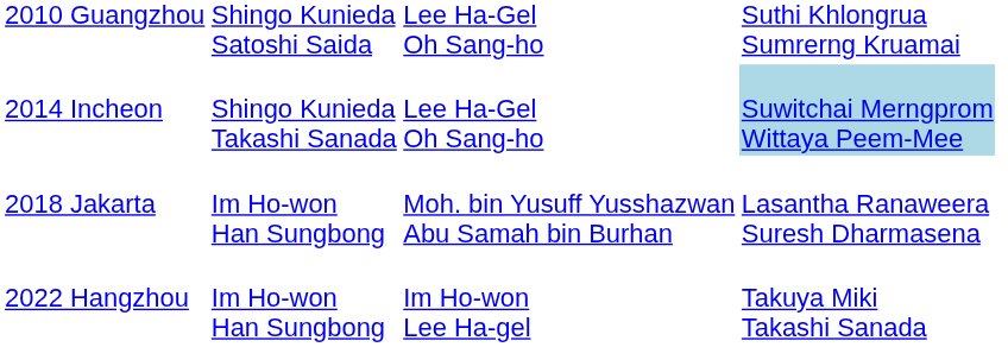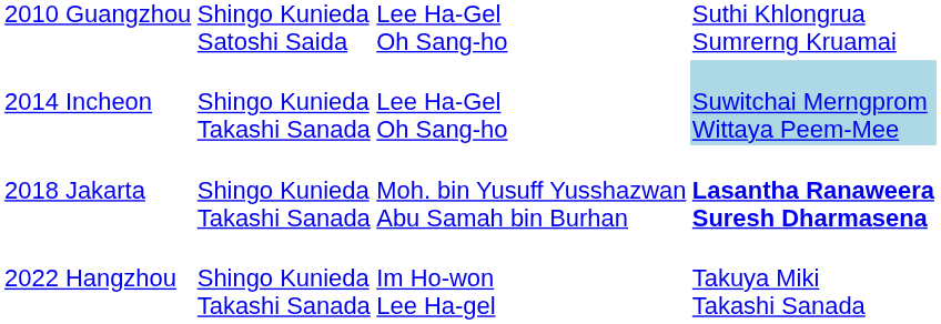2018 Jakarta | column 2: Im Ho-won Han Sungbong -> Shingo Kunieda Takashi Sanada
2018 Jakarta | column 4: normal -> bold
2022 Hangzhou | column 2: Im Ho-won Han Sungbong -> Shingo Kunieda Takashi Sanada
